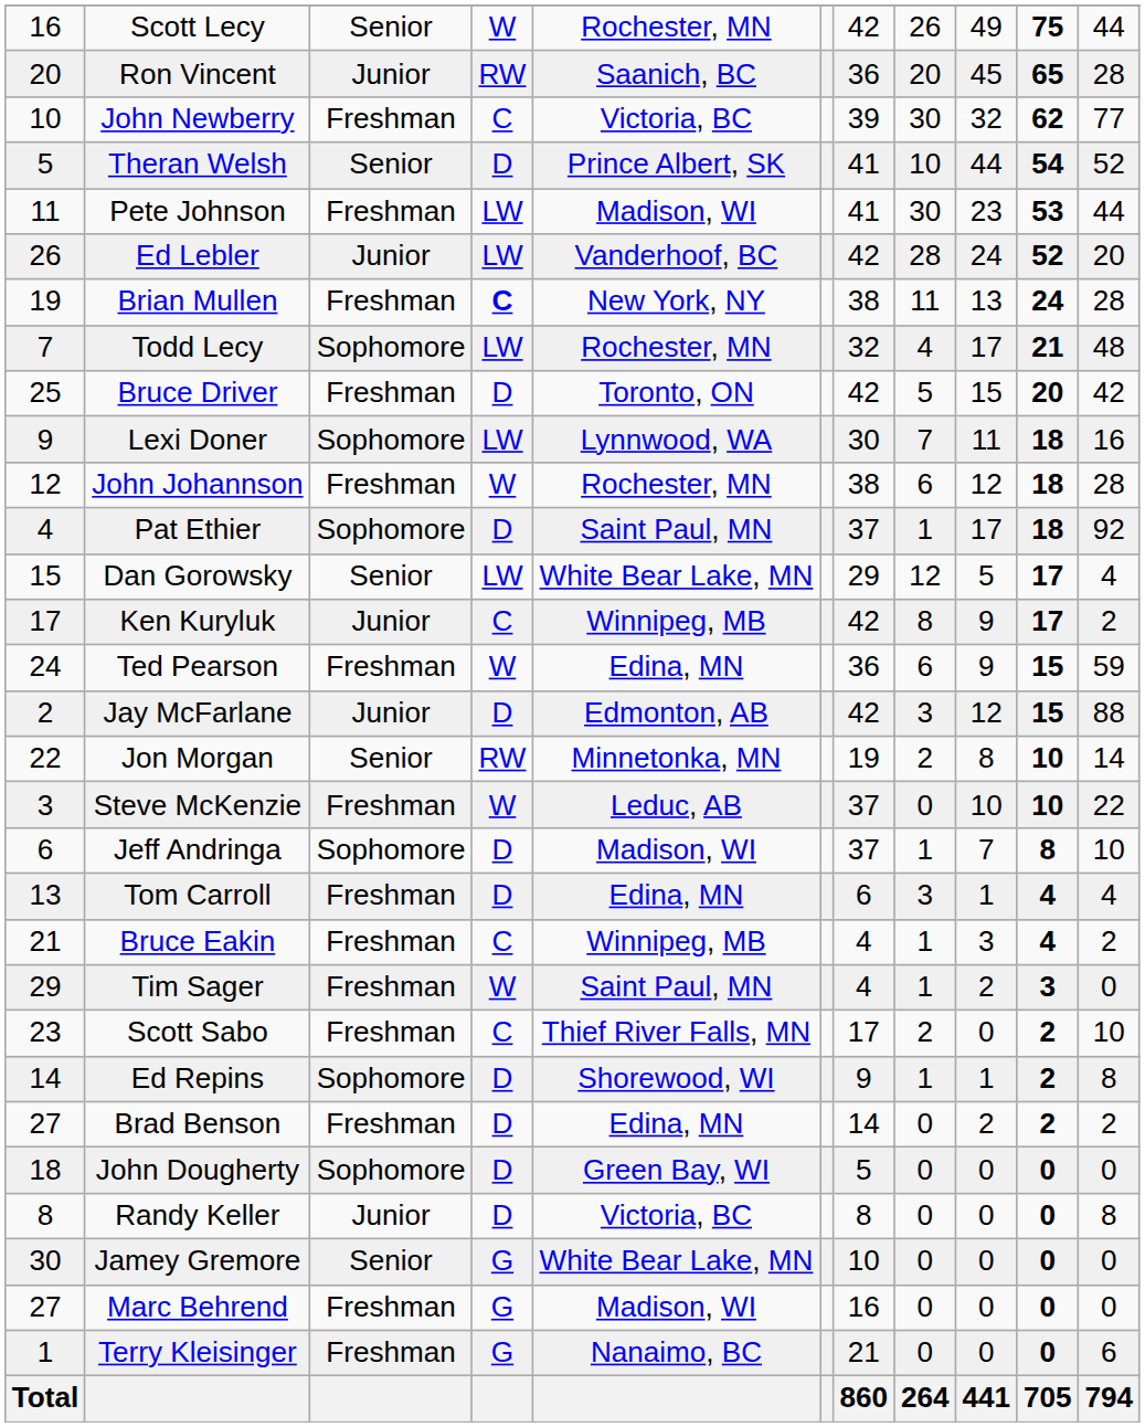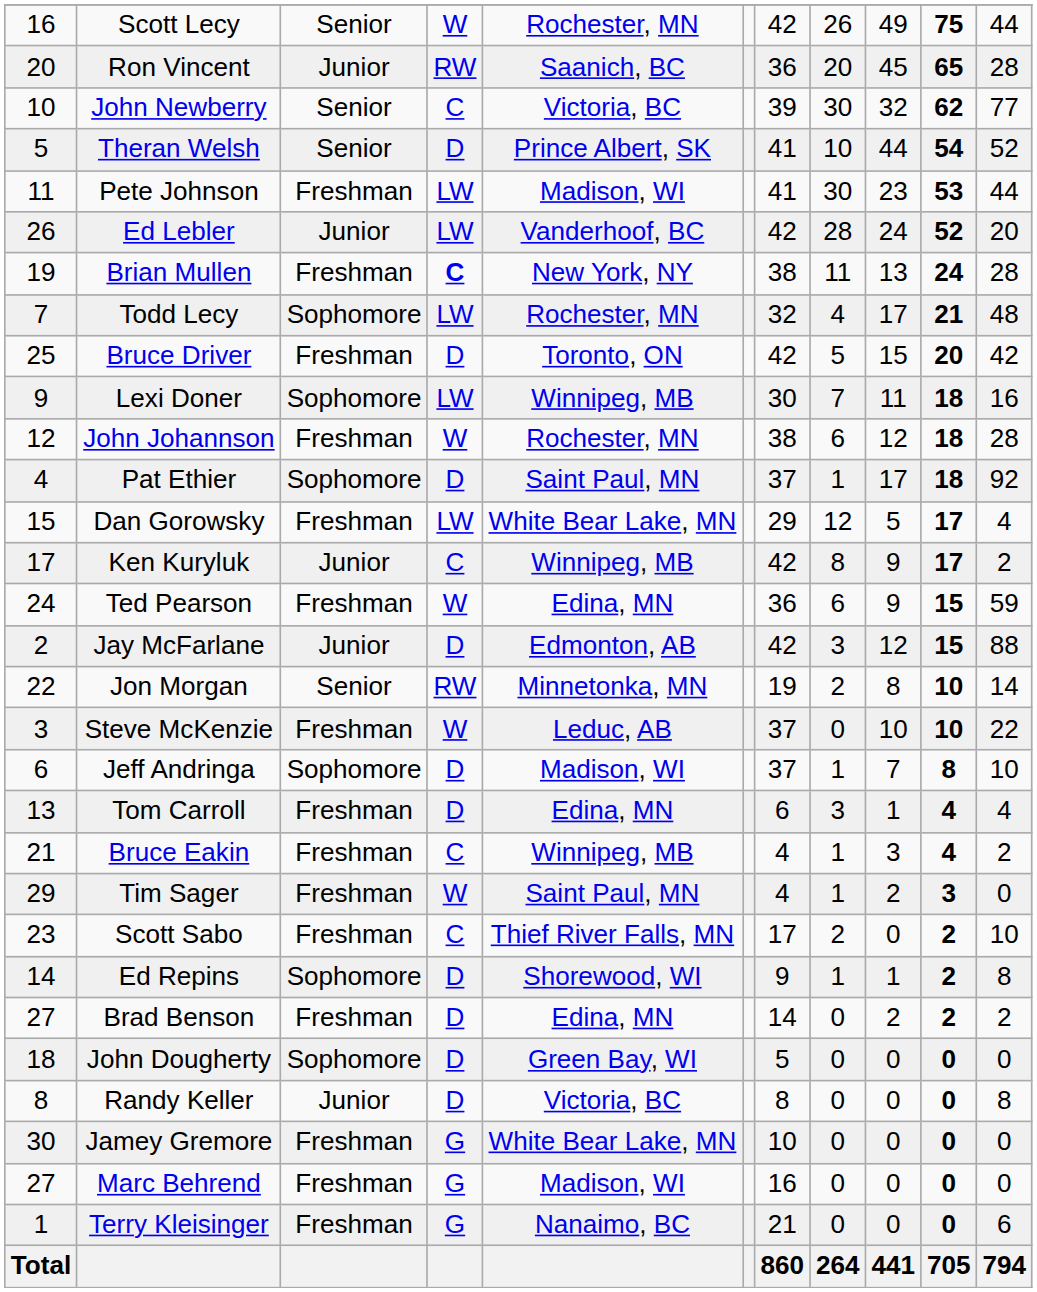John Newberry | column 3: Freshman -> Senior
Lexi Doner | column 5: Lynnwood, WA -> Winnipeg, MB
Dan Gorowsky | column 3: Senior -> Freshman
Jamey Gremore | column 3: Senior -> Freshman
